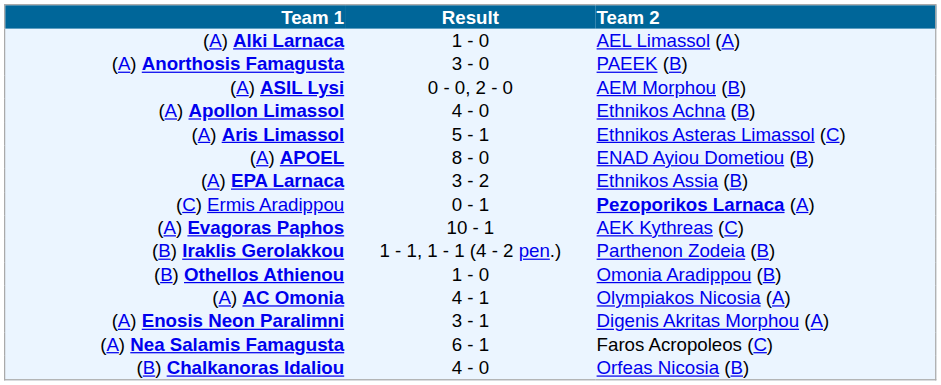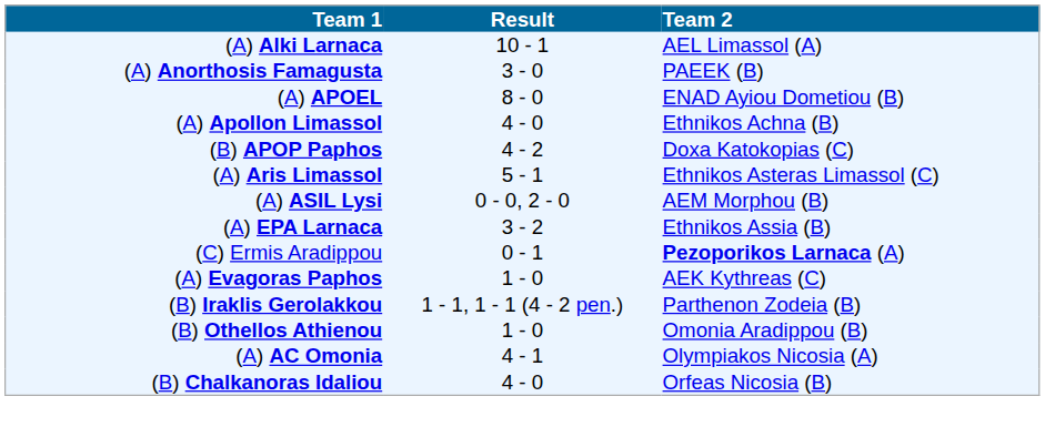(A) Alki Larnaca | Result: 1 - 0 -> 10 - 1
rows swapped: (A) APOEL <-> (A) ASIL Lysi
+ row: (B) APOP Paphos | 4 - 2 | Doxa Katokopias (C)
(A) Evagoras Paphos | Result: 10 - 1 -> 1 - 0
- row: (A) Enosis Neon Paralimni | 3 - 1 | Digenis Akritas Morphou (A)
- row: (A) Nea Salamis Famagusta | 6 - 1 | Faros Acropoleos (C)
